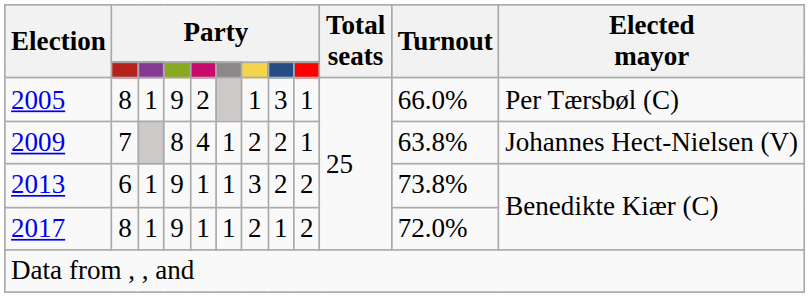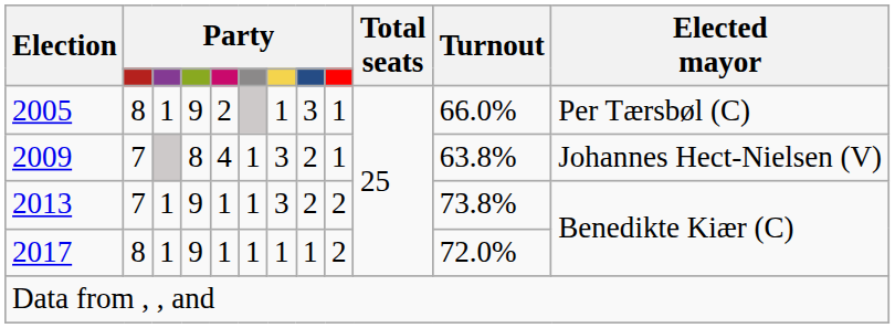2009 | column 7: 2 -> 3
2013 | column 2: 6 -> 7
2017 | column 7: 2 -> 1
